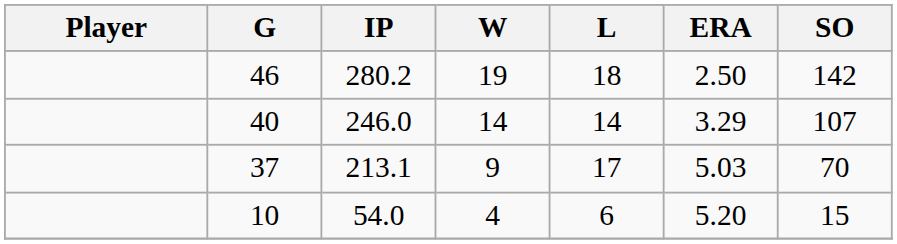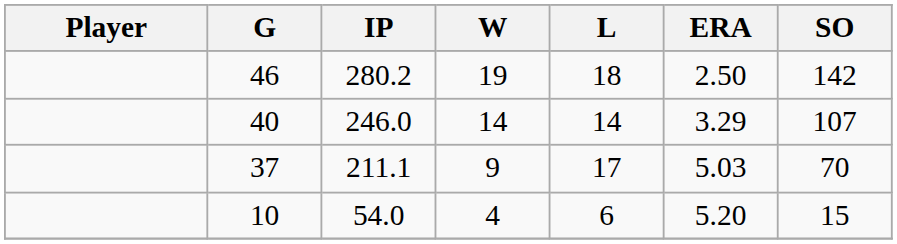37 | IP: 213.1 -> 211.1
